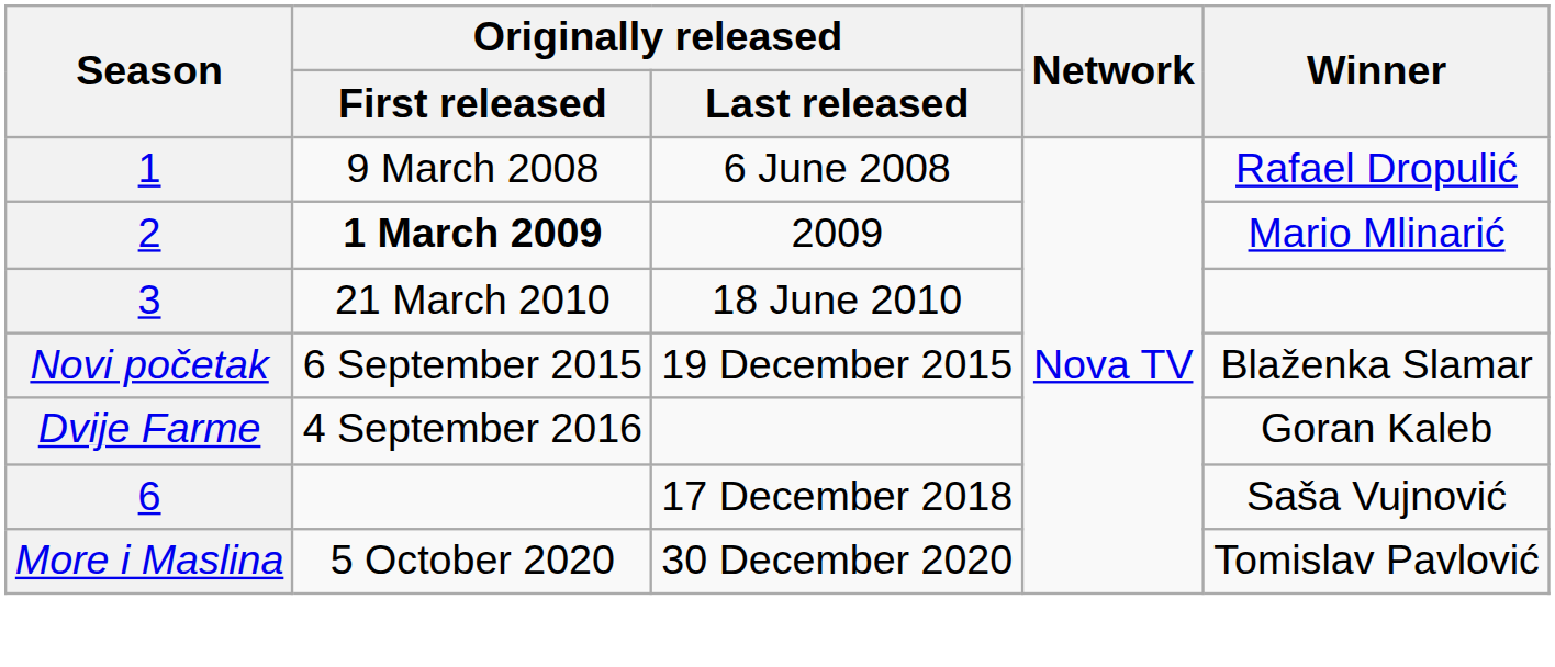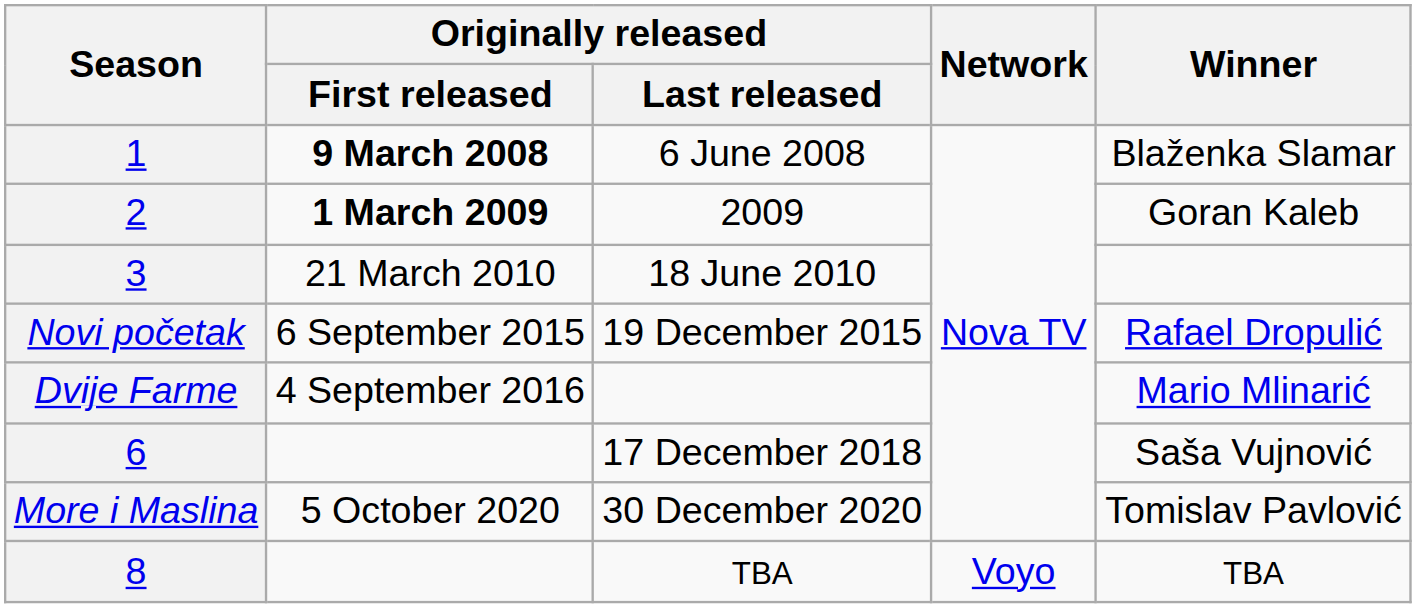1 | Originally released / First released: normal -> bold
1 | Winner: Rafael Dropulić -> Blaženka Slamar
2 | Winner: Mario Mlinarić -> Goran Kaleb
Novi početak | Winner: Blaženka Slamar -> Rafael Dropulić
Dvije Farme | Winner: Goran Kaleb -> Mario Mlinarić
+ row: 8 | TBA | Voyo | TBA
